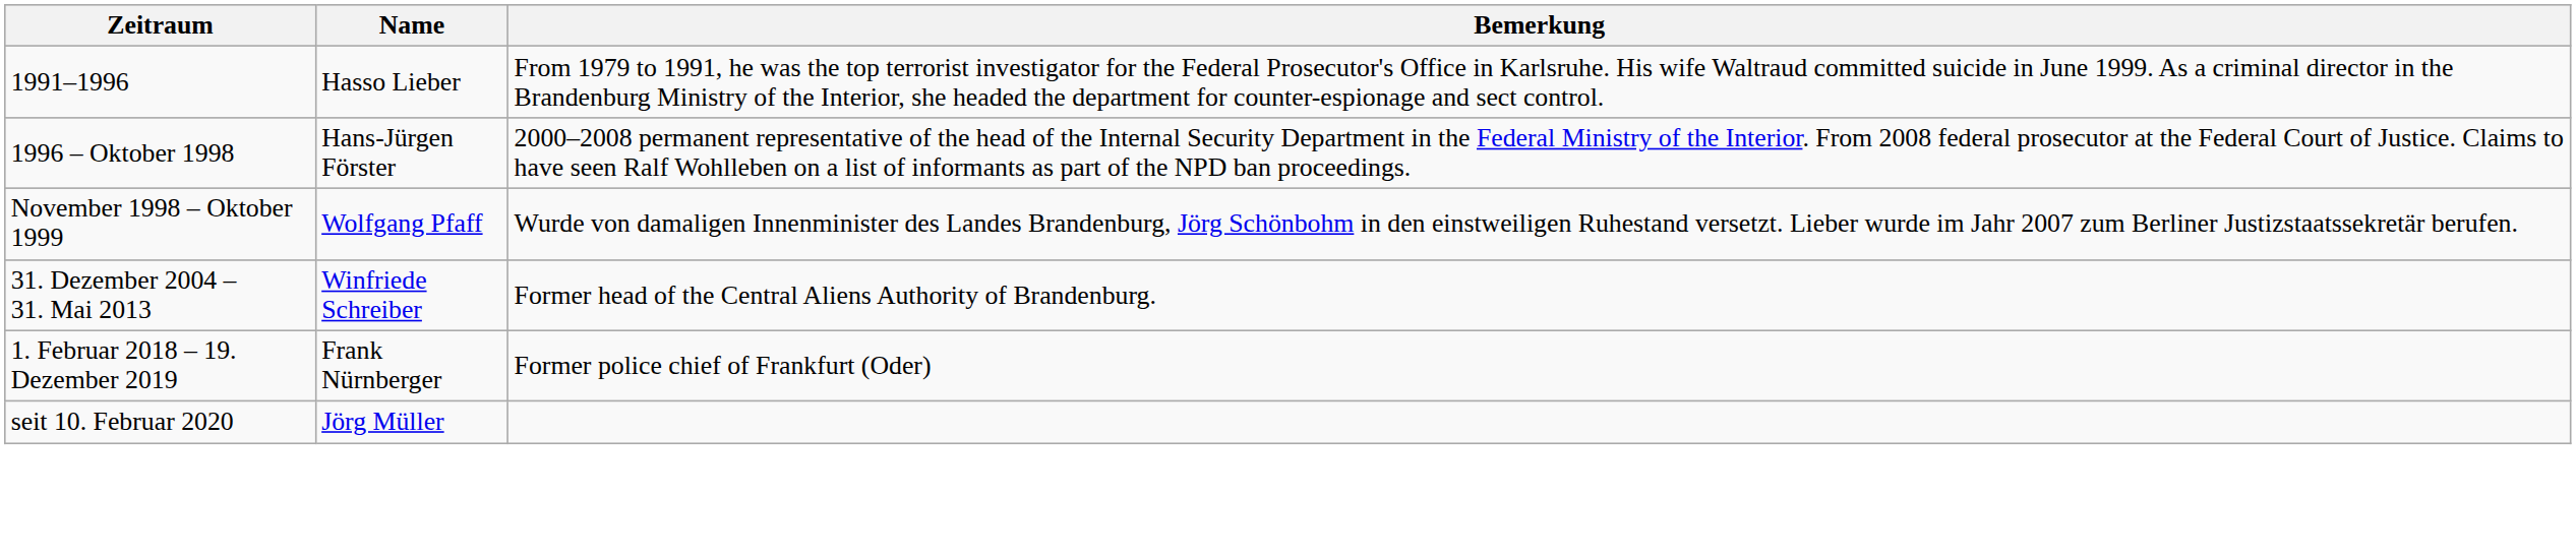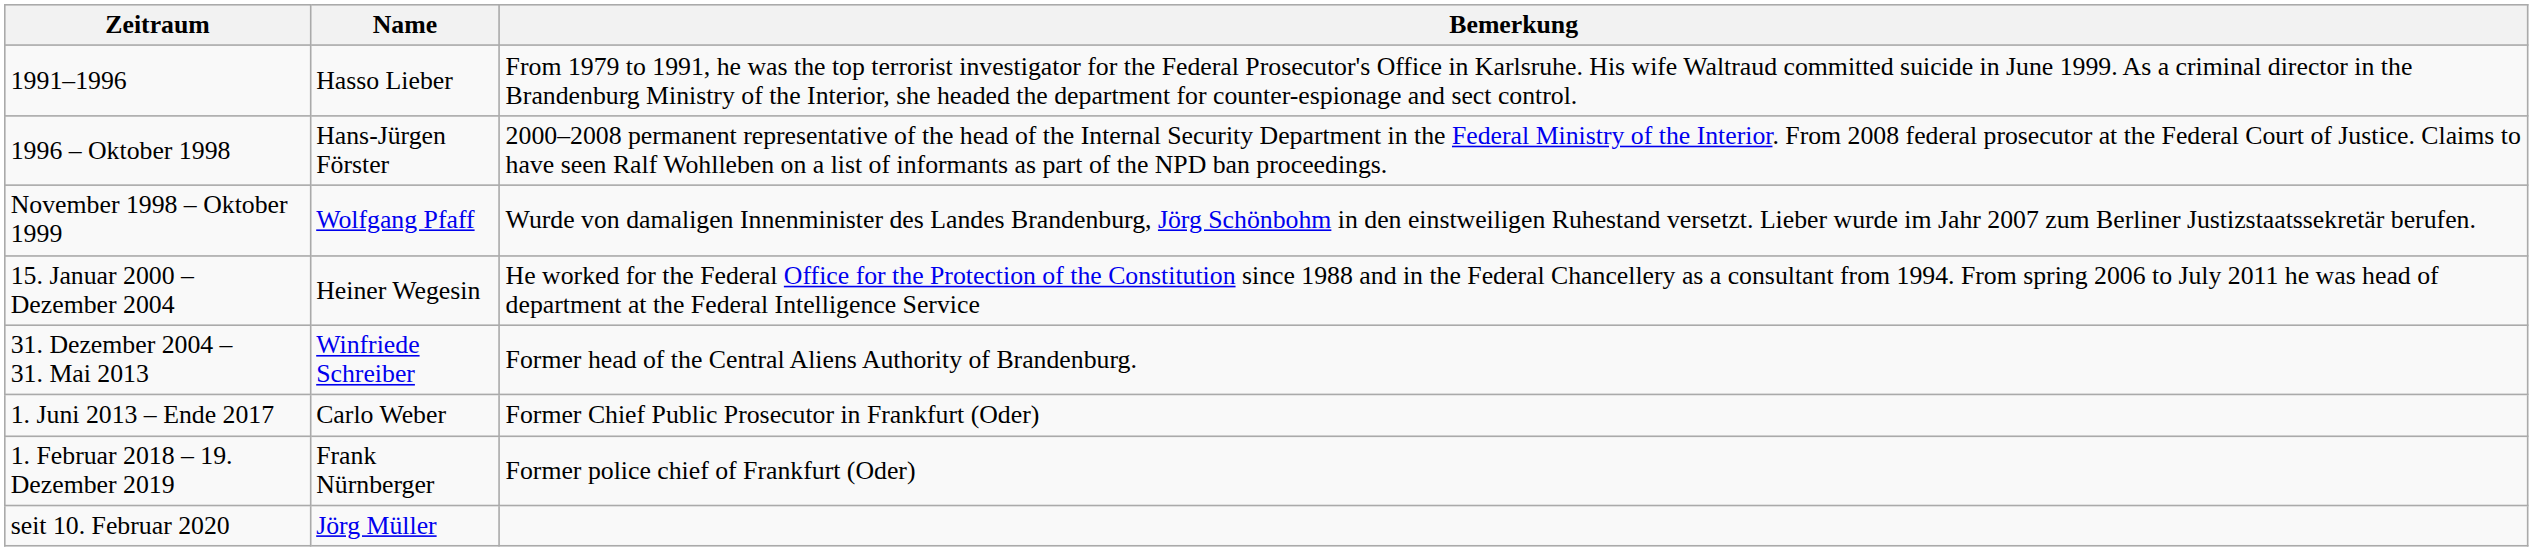+ row: 15. Januar 2000 – Dezember 2004 | Heiner Wegesin | He worked for the Federal Office for the Protection of the Constitution since 1988 and in the Federal Chancellery as a consultant from 1994. From spring 2006 to July 2011 he was head of department at the Federal Intelligence Service
+ row: 1. Juni 2013 – Ende 2017 | Carlo Weber | Former Chief Public Prosecutor in Frankfurt (Oder)
